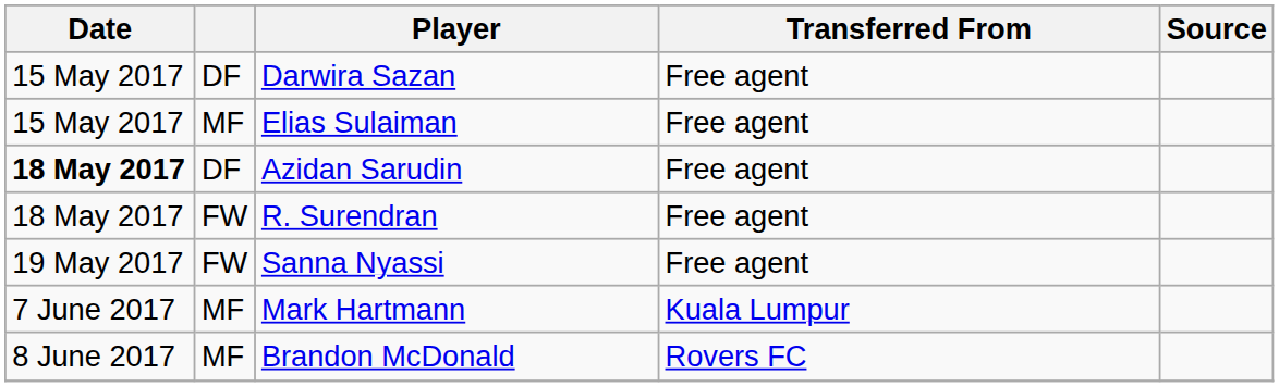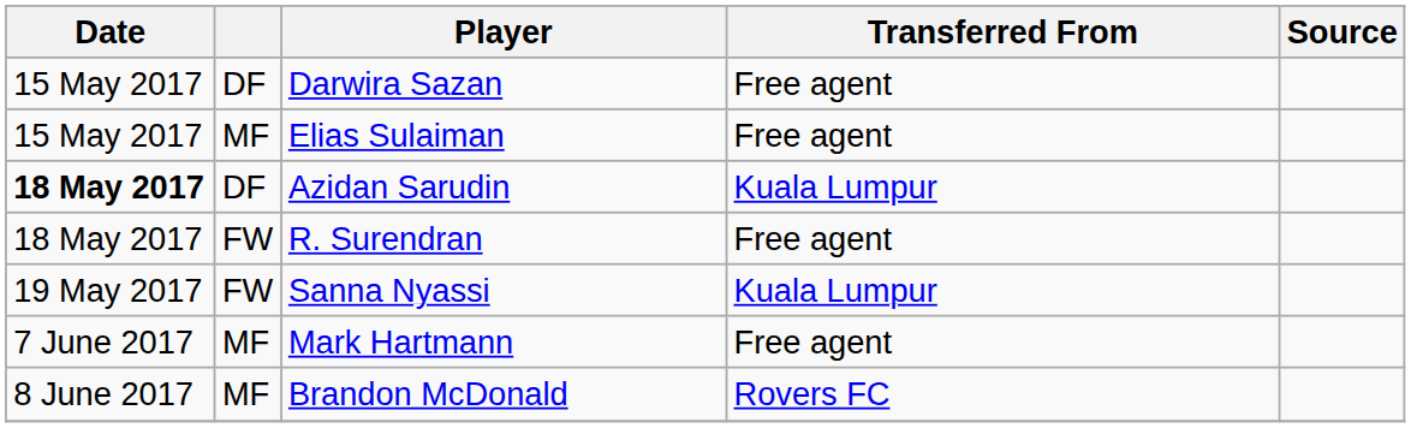Azidan Sarudin | Transferred From: Free agent -> Kuala Lumpur
Sanna Nyassi | Transferred From: Free agent -> Kuala Lumpur
Mark Hartmann | Transferred From: Kuala Lumpur -> Free agent
